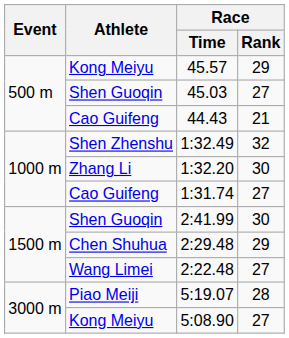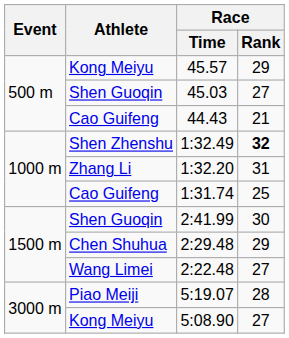1:32.49 | Race / Rank: normal -> bold
1:32.20 | Race / Rank: 30 -> 31
1:31.74 | Race / Rank: 27 -> 25
